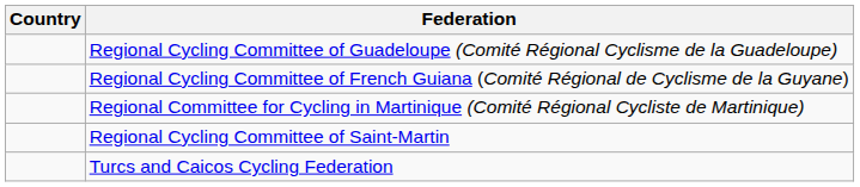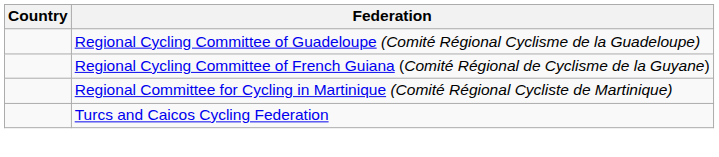- row: Regional Cycling Committee of Saint-Martin
